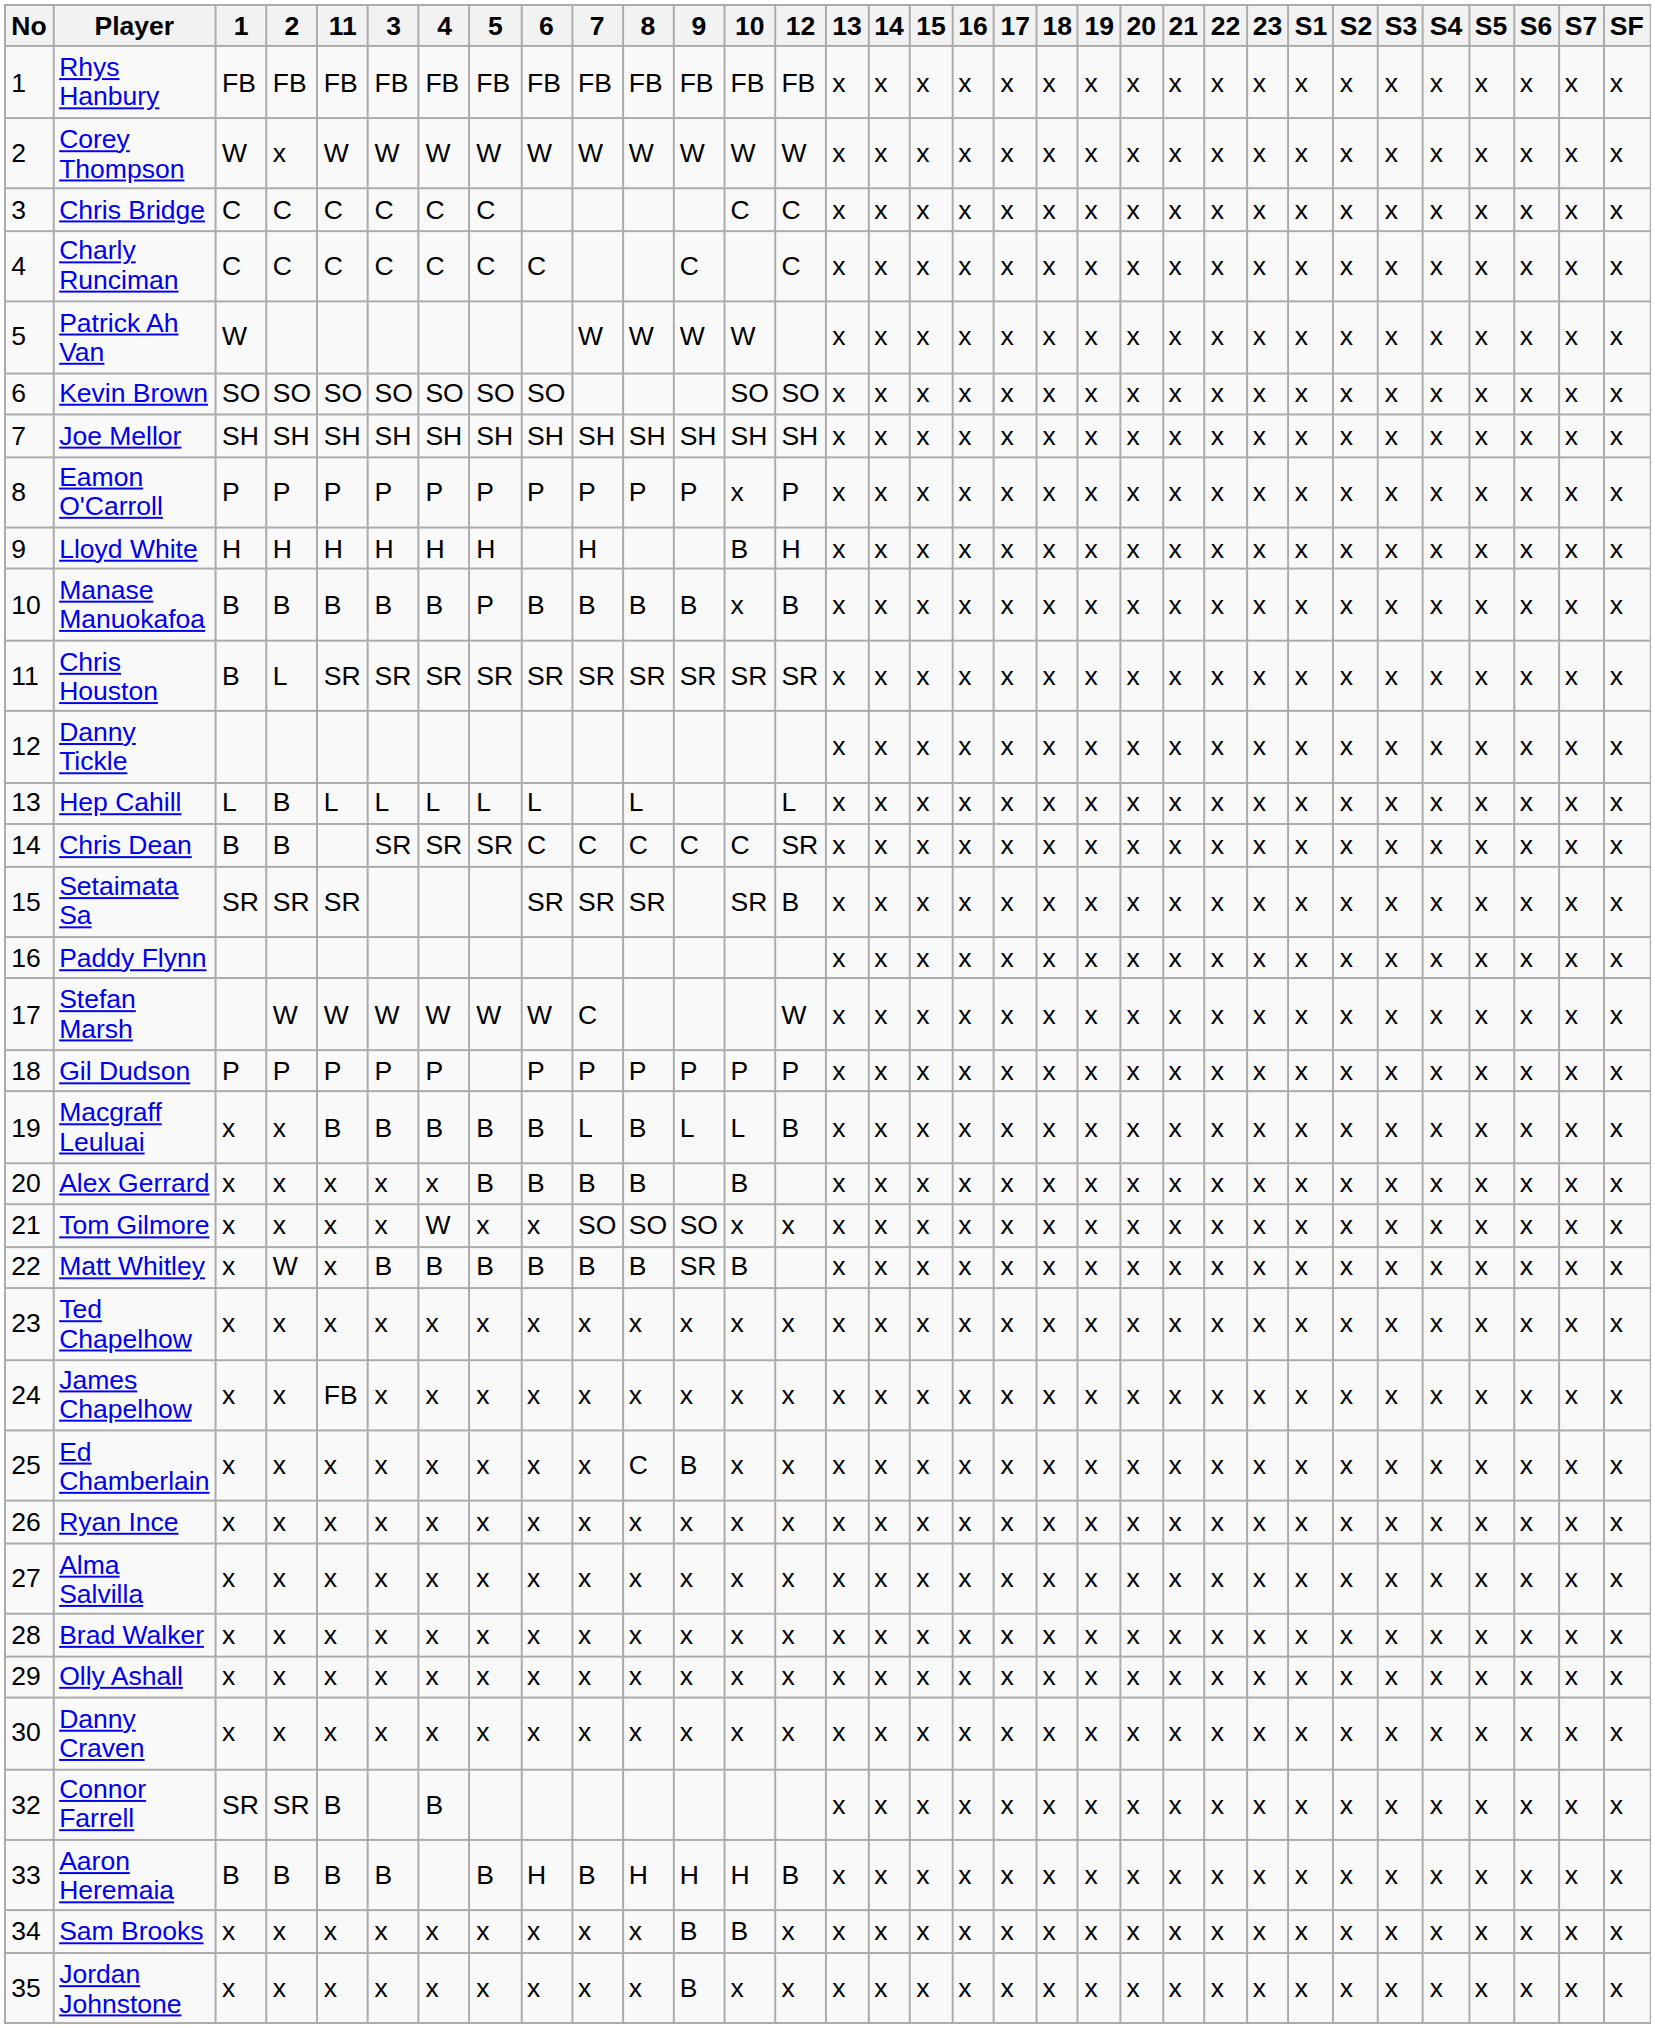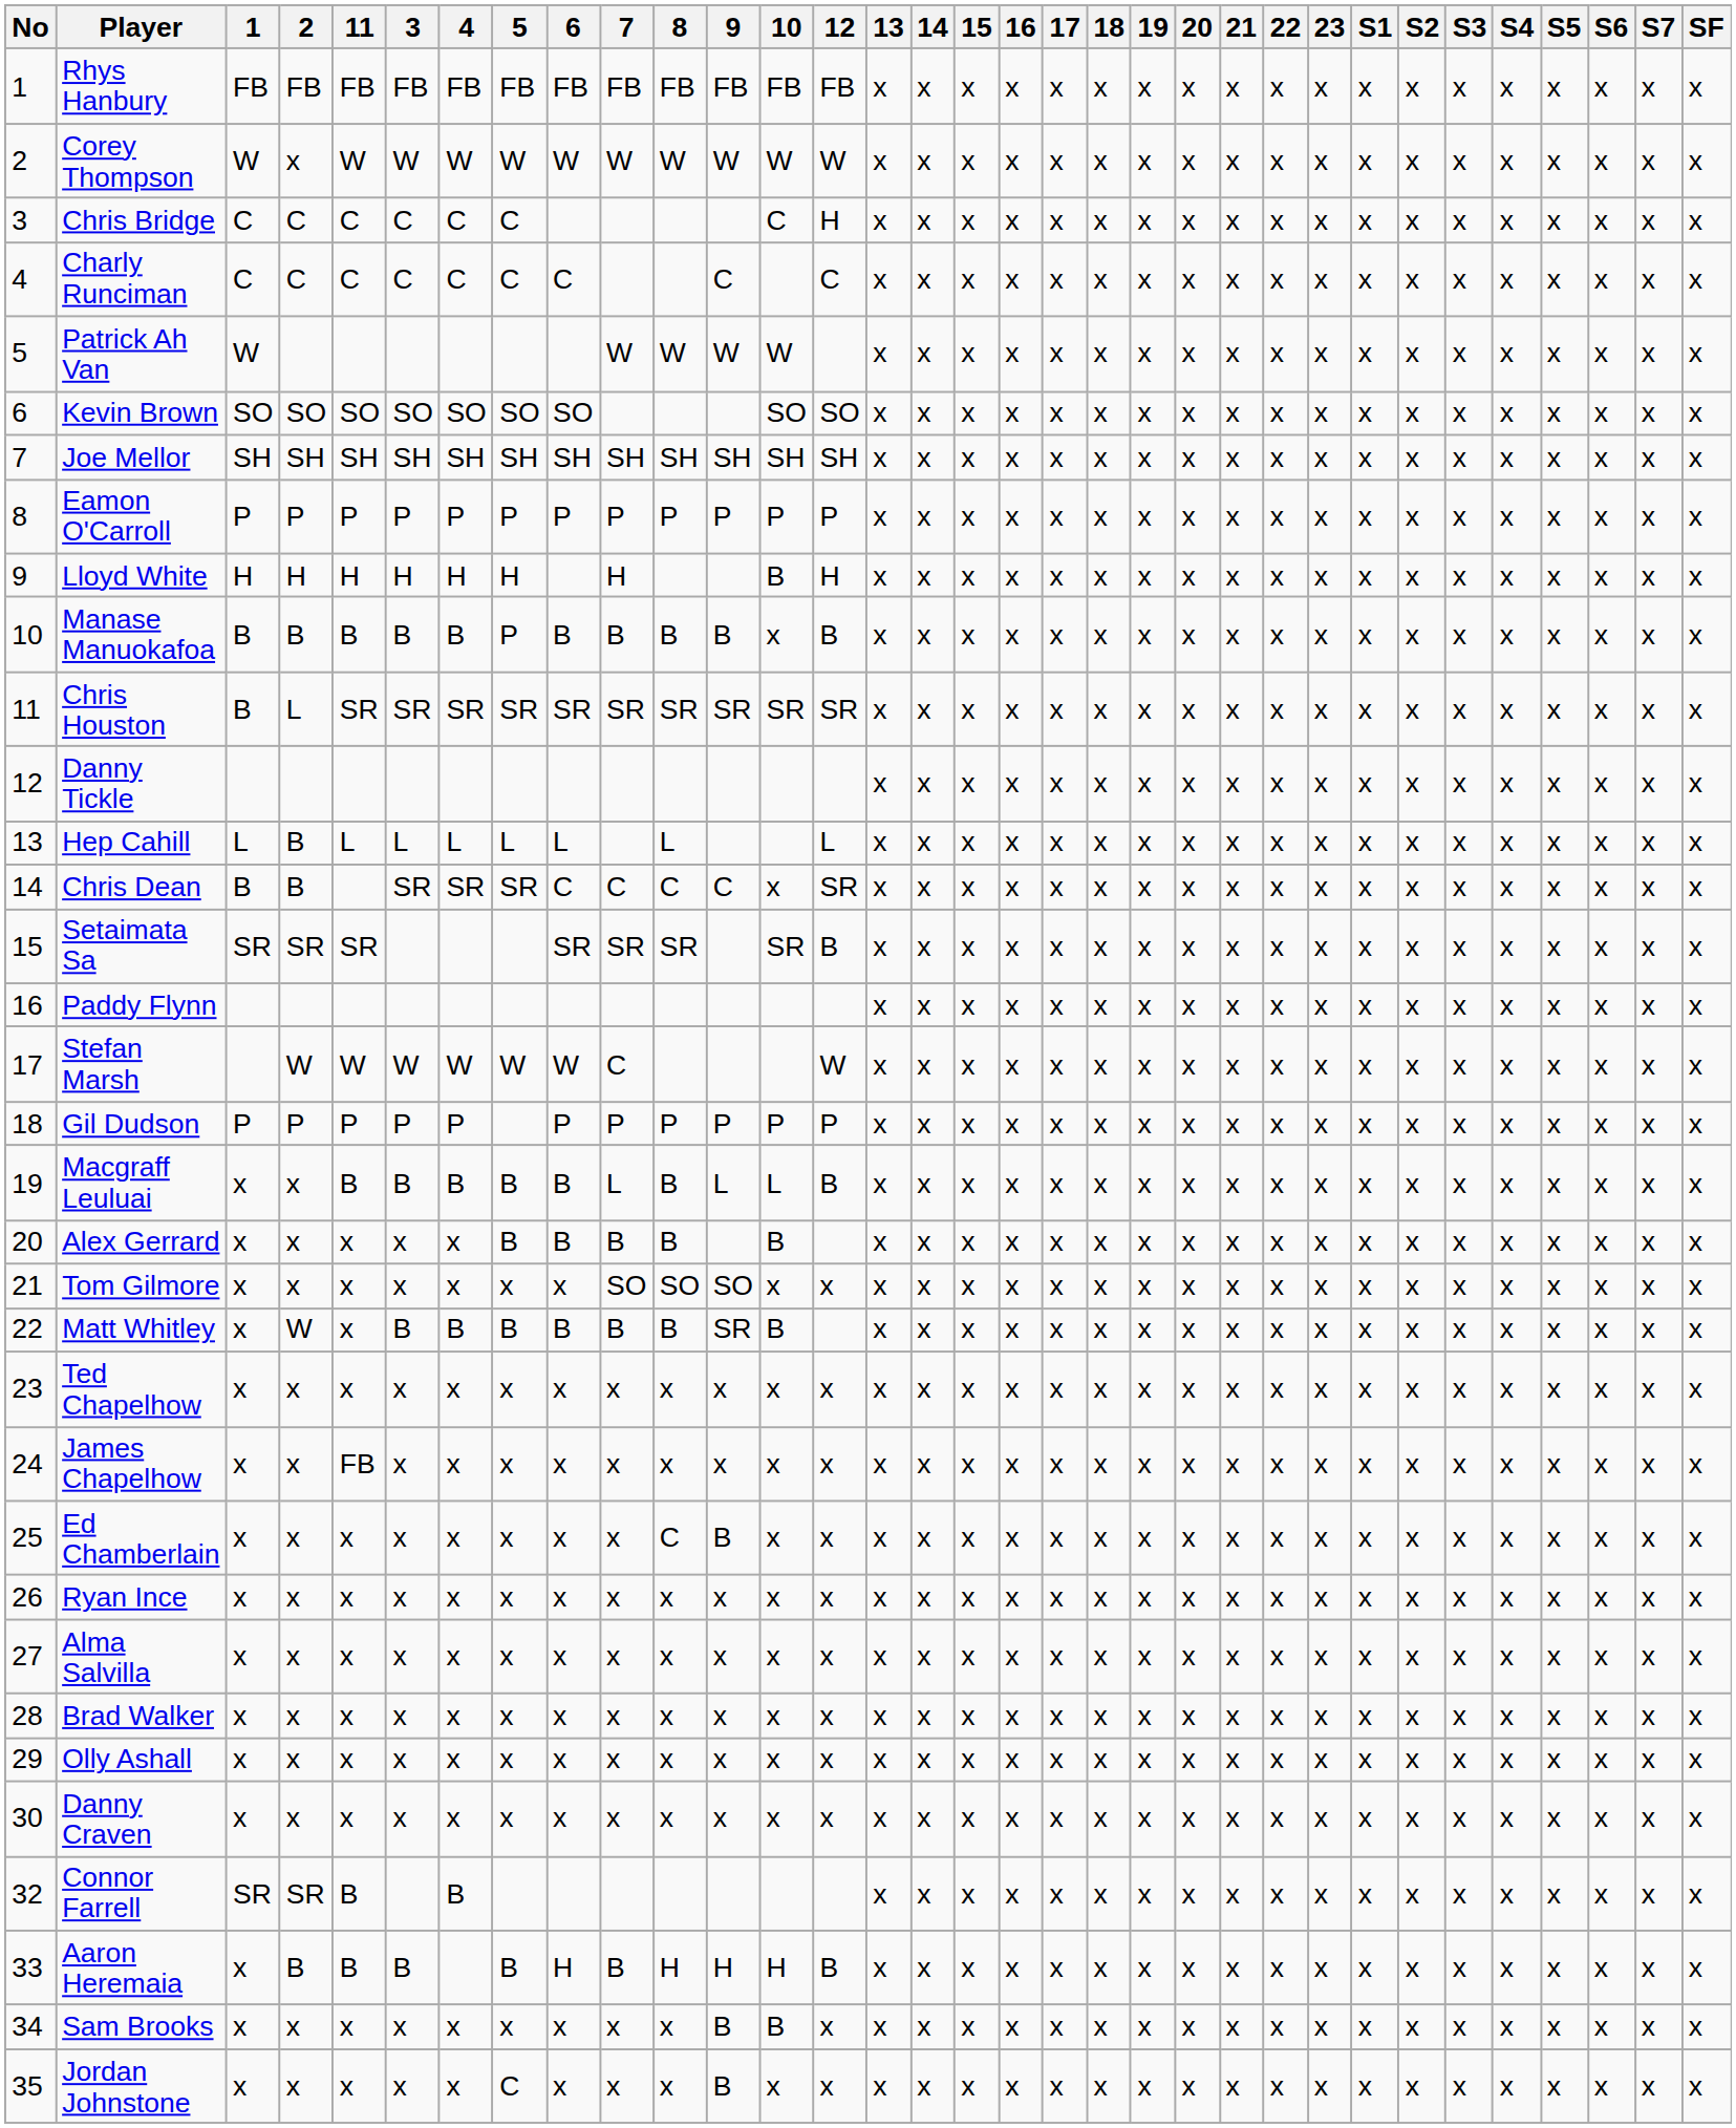Chris Bridge | 12: C -> H
Eamon O'Carroll | 10: x -> P
Chris Dean | 10: C -> x
Tom Gilmore | 4: W -> x
Aaron Heremaia | 1: B -> x
Jordan Johnstone | 5: x -> C
